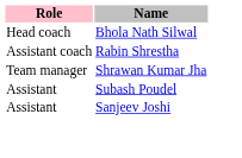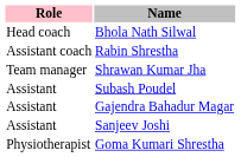+ row: Assistant | Gajendra Bahadur Magar
+ row: Physiotherapist | Goma Kumari Shrestha
